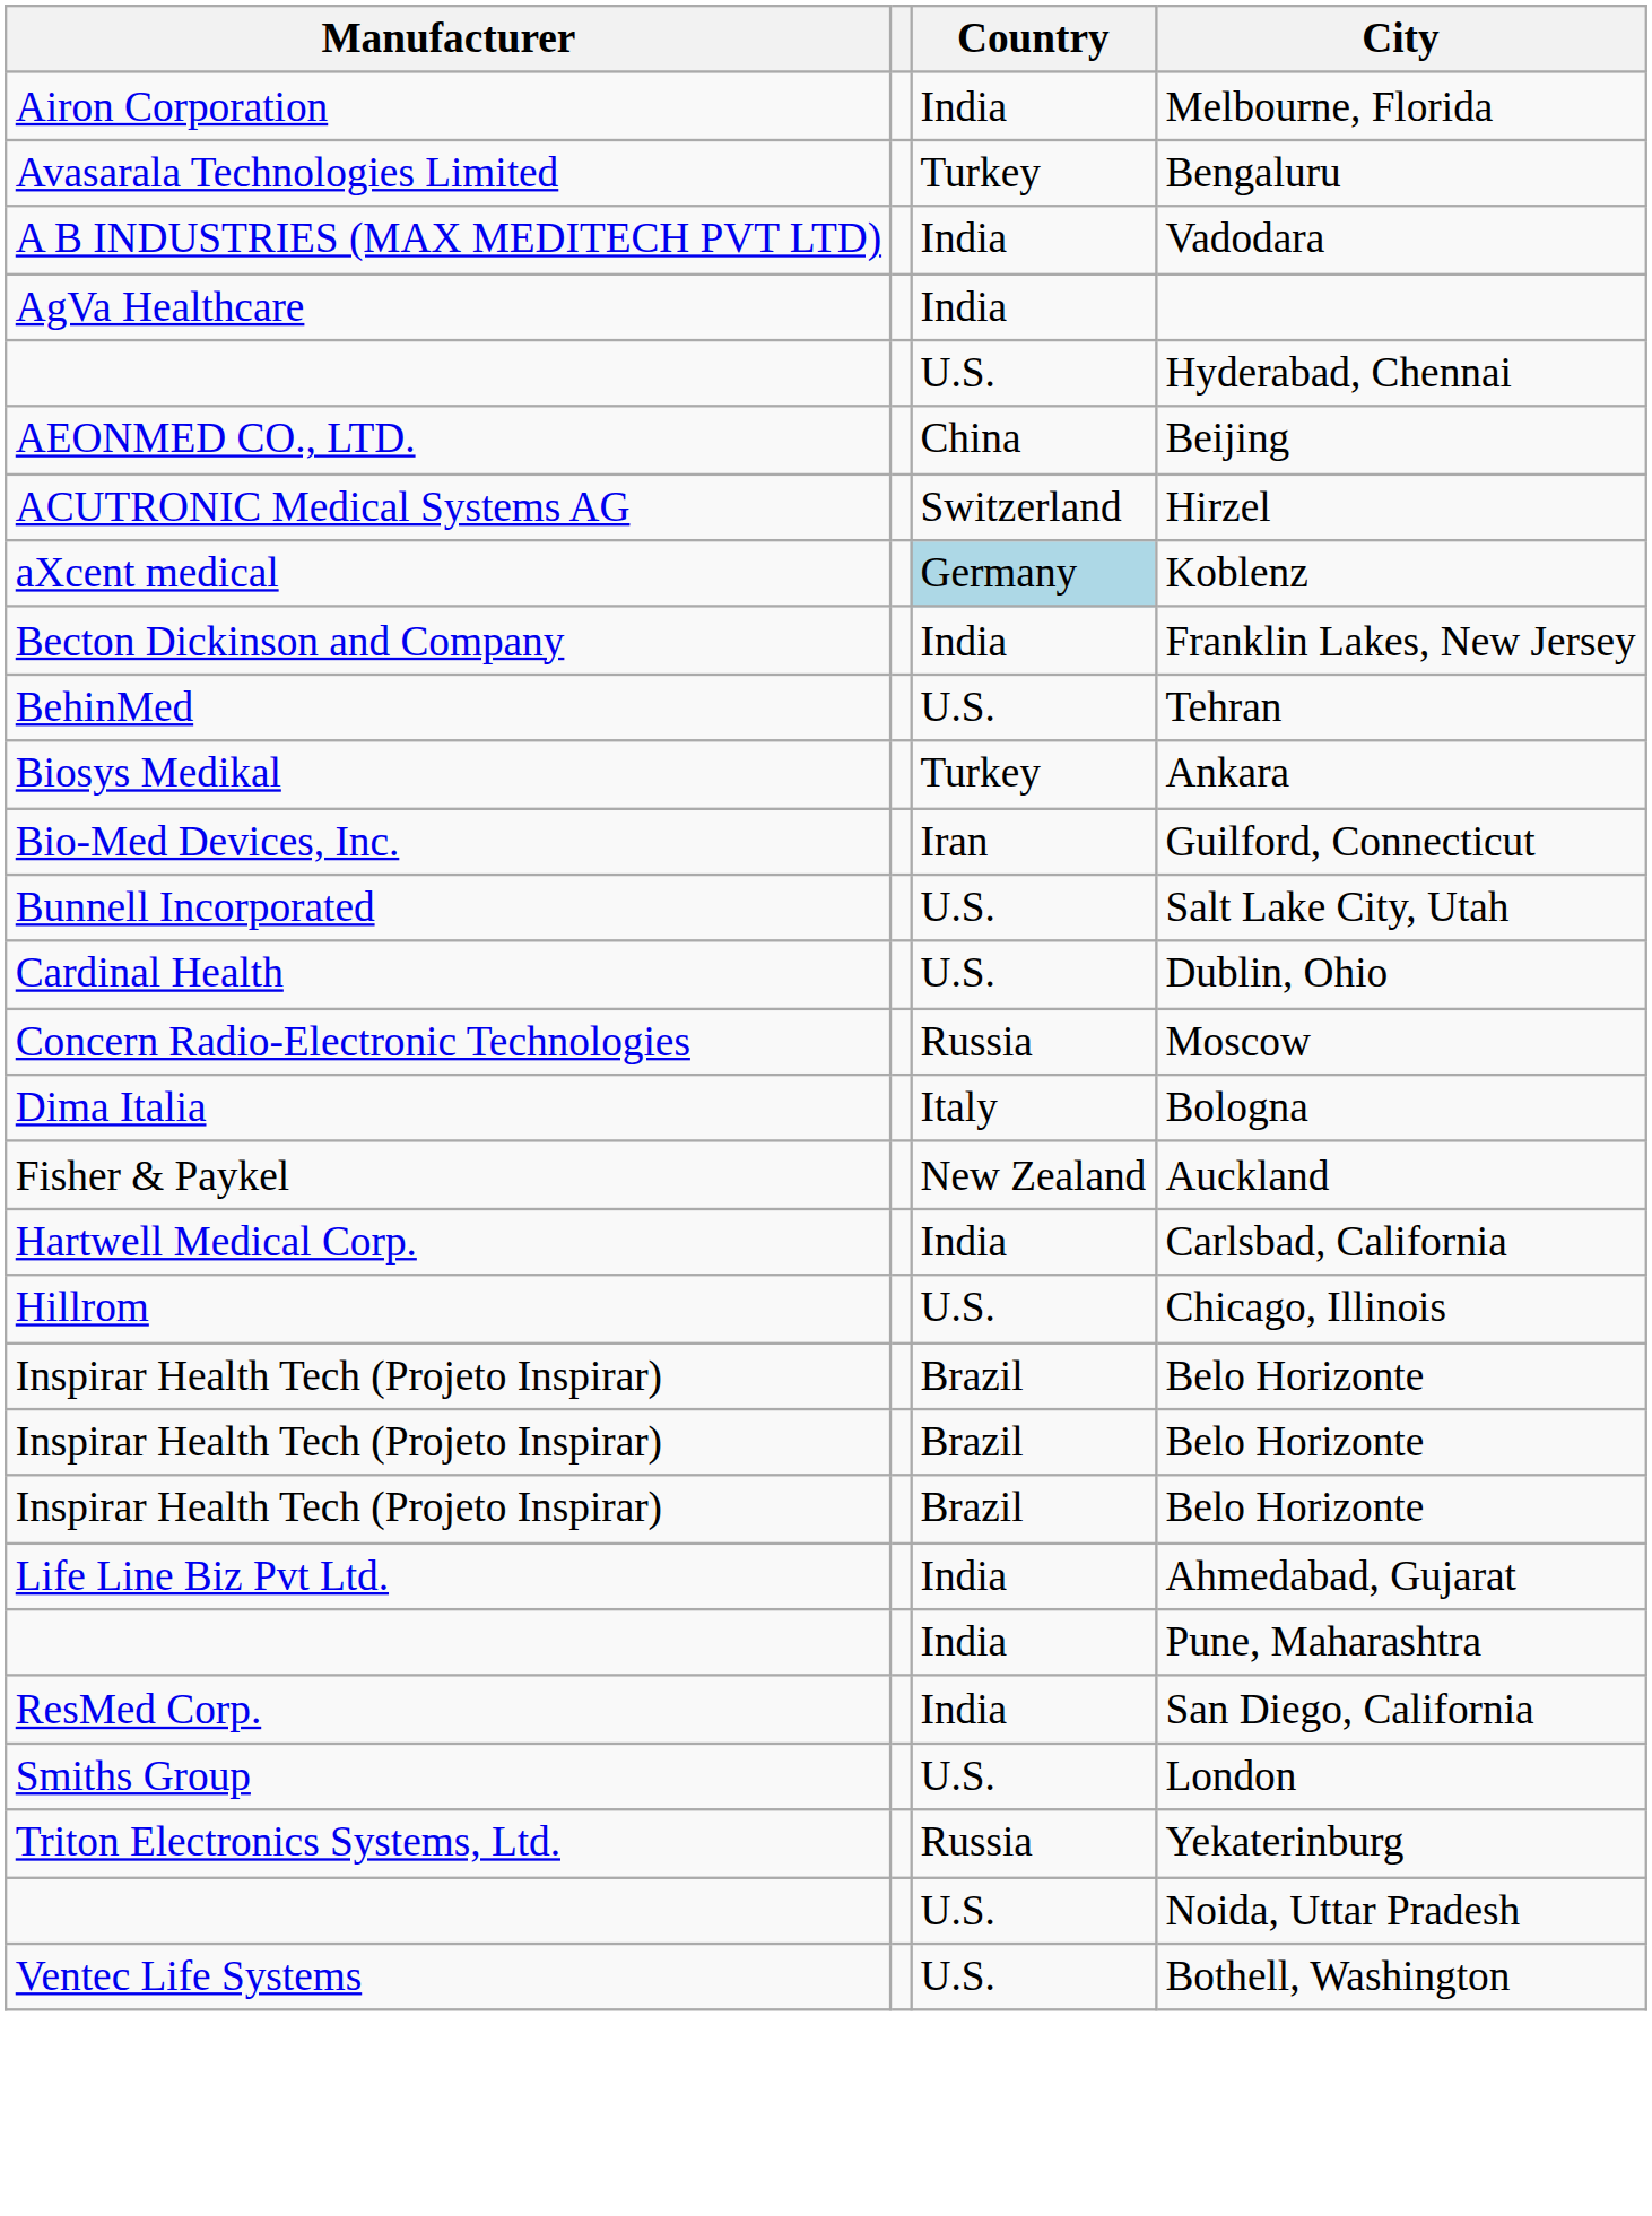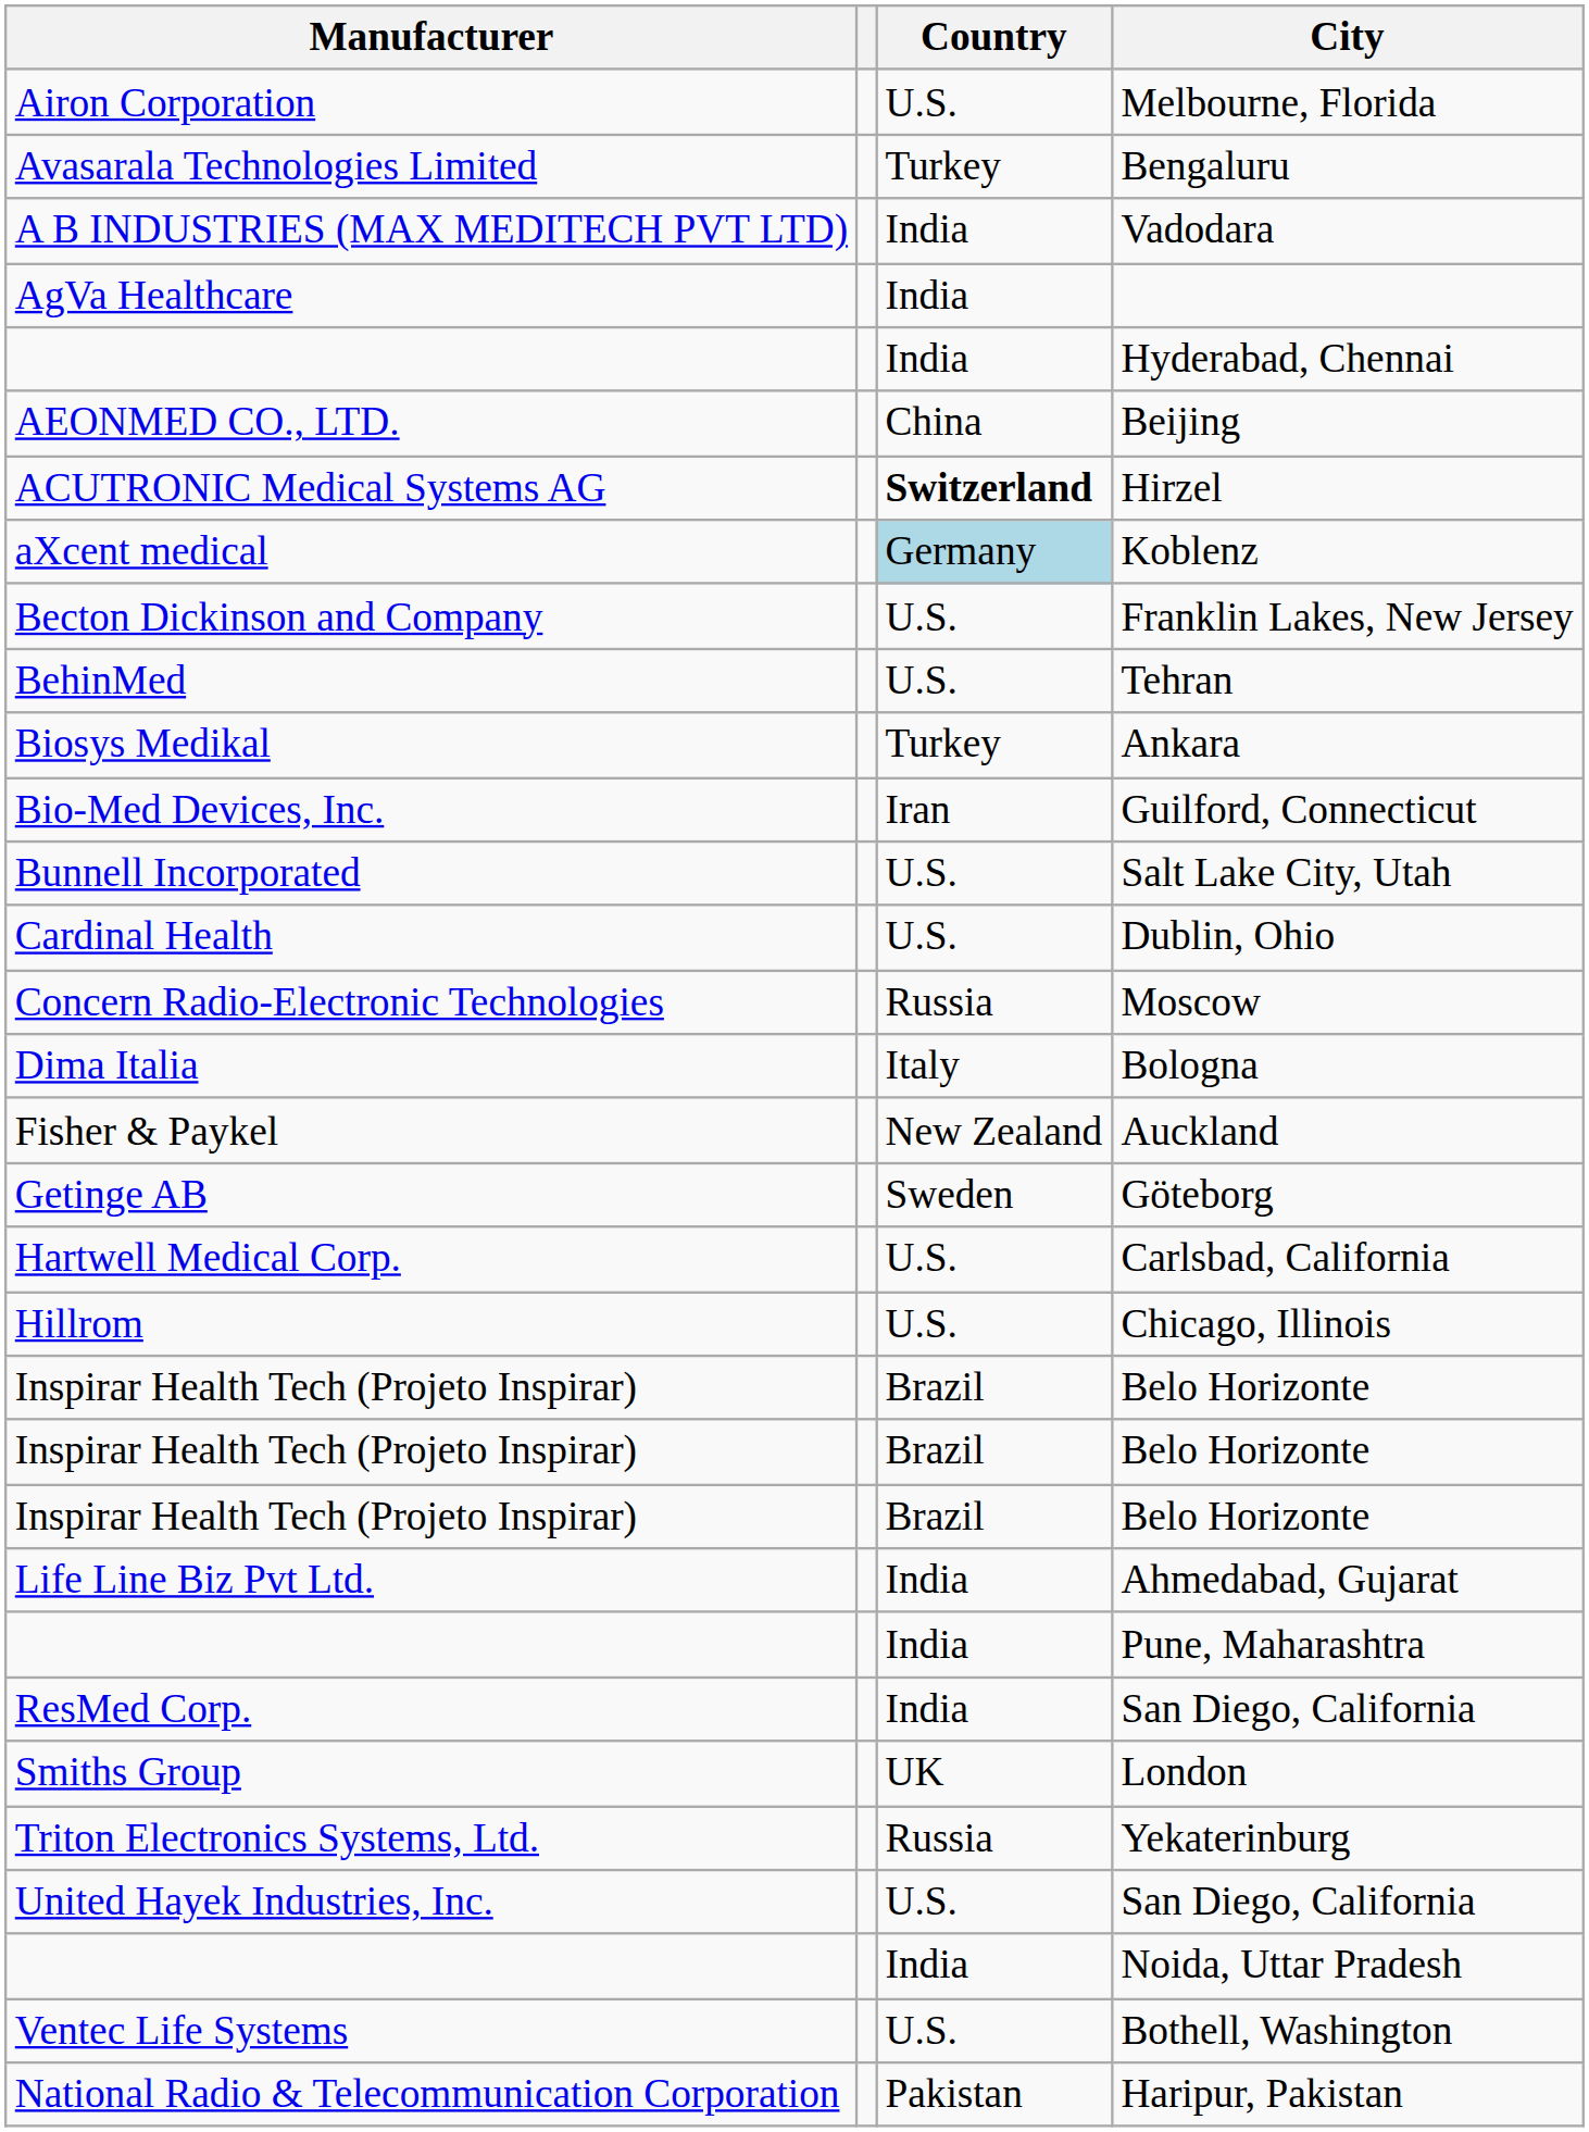Melbourne, Florida | Country: India -> U.S.
Hyderabad, Chennai | Country: U.S. -> India
Hirzel | Country: normal -> bold
Franklin Lakes, New Jersey | Country: India -> U.S.
+ row: Getinge AB | Sweden | Göteborg
Carlsbad, California | Country: India -> U.S.
London | Country: U.S. -> UK
+ row: United Hayek Industries, Inc. | U.S. | San Diego, California
Noida, Uttar Pradesh | Country: U.S. -> India
+ row: National Radio & Telecommunication Corporation | Pakistan | Haripur, Pakistan
